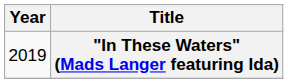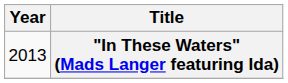"In These Waters" (Mads Langer featuring Ida) | Year: 2019 -> 2013
